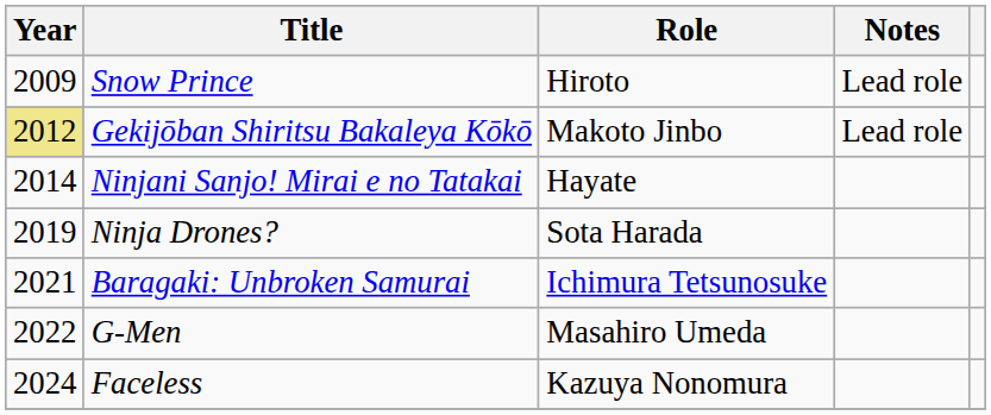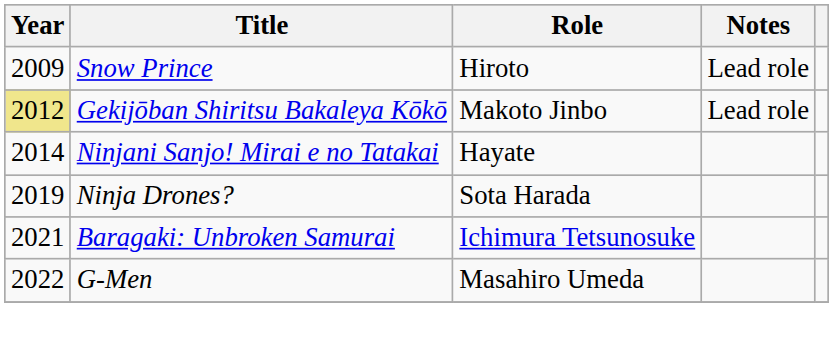- row: 2024 | Faceless | Kazuya Nonomura
